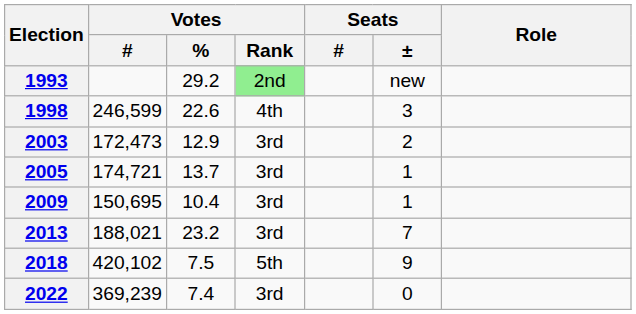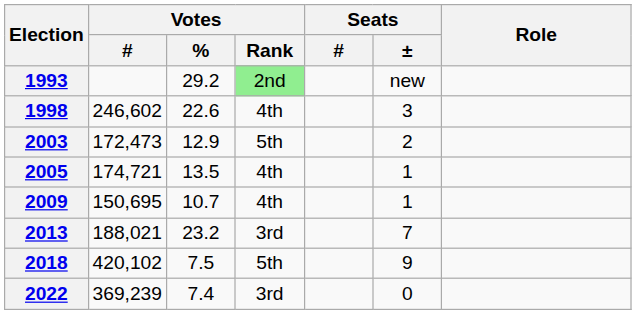1998 | Votes / #: 246,599 -> 246,602
2003 | Votes / Rank: 3rd -> 5th
2005 | Votes / %: 13.7 -> 13.5
2005 | Votes / Rank: 3rd -> 4th
2009 | Votes / %: 10.4 -> 10.7
2009 | Votes / Rank: 3rd -> 4th
